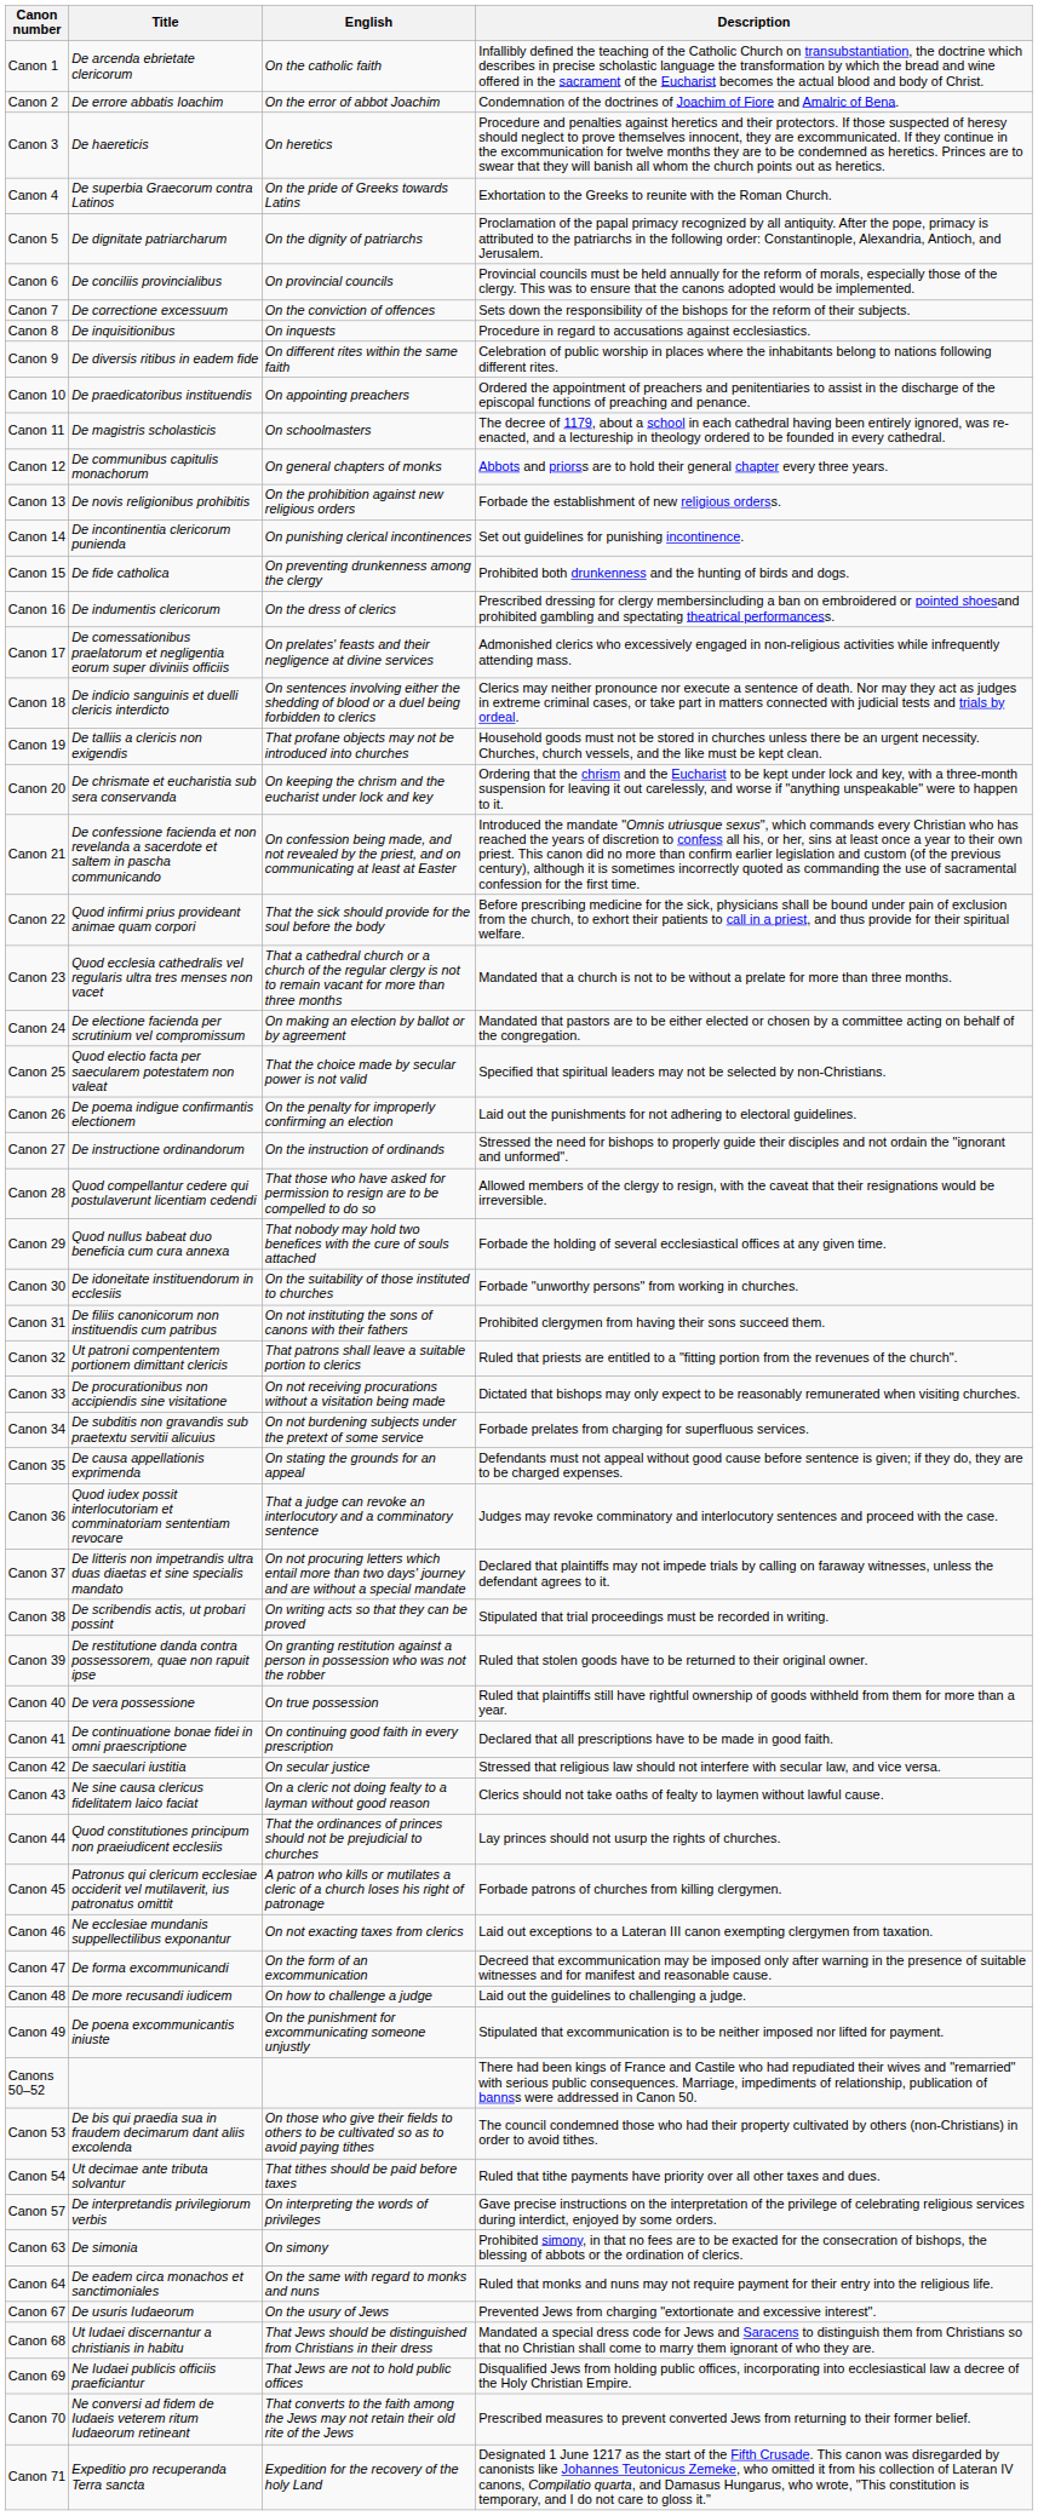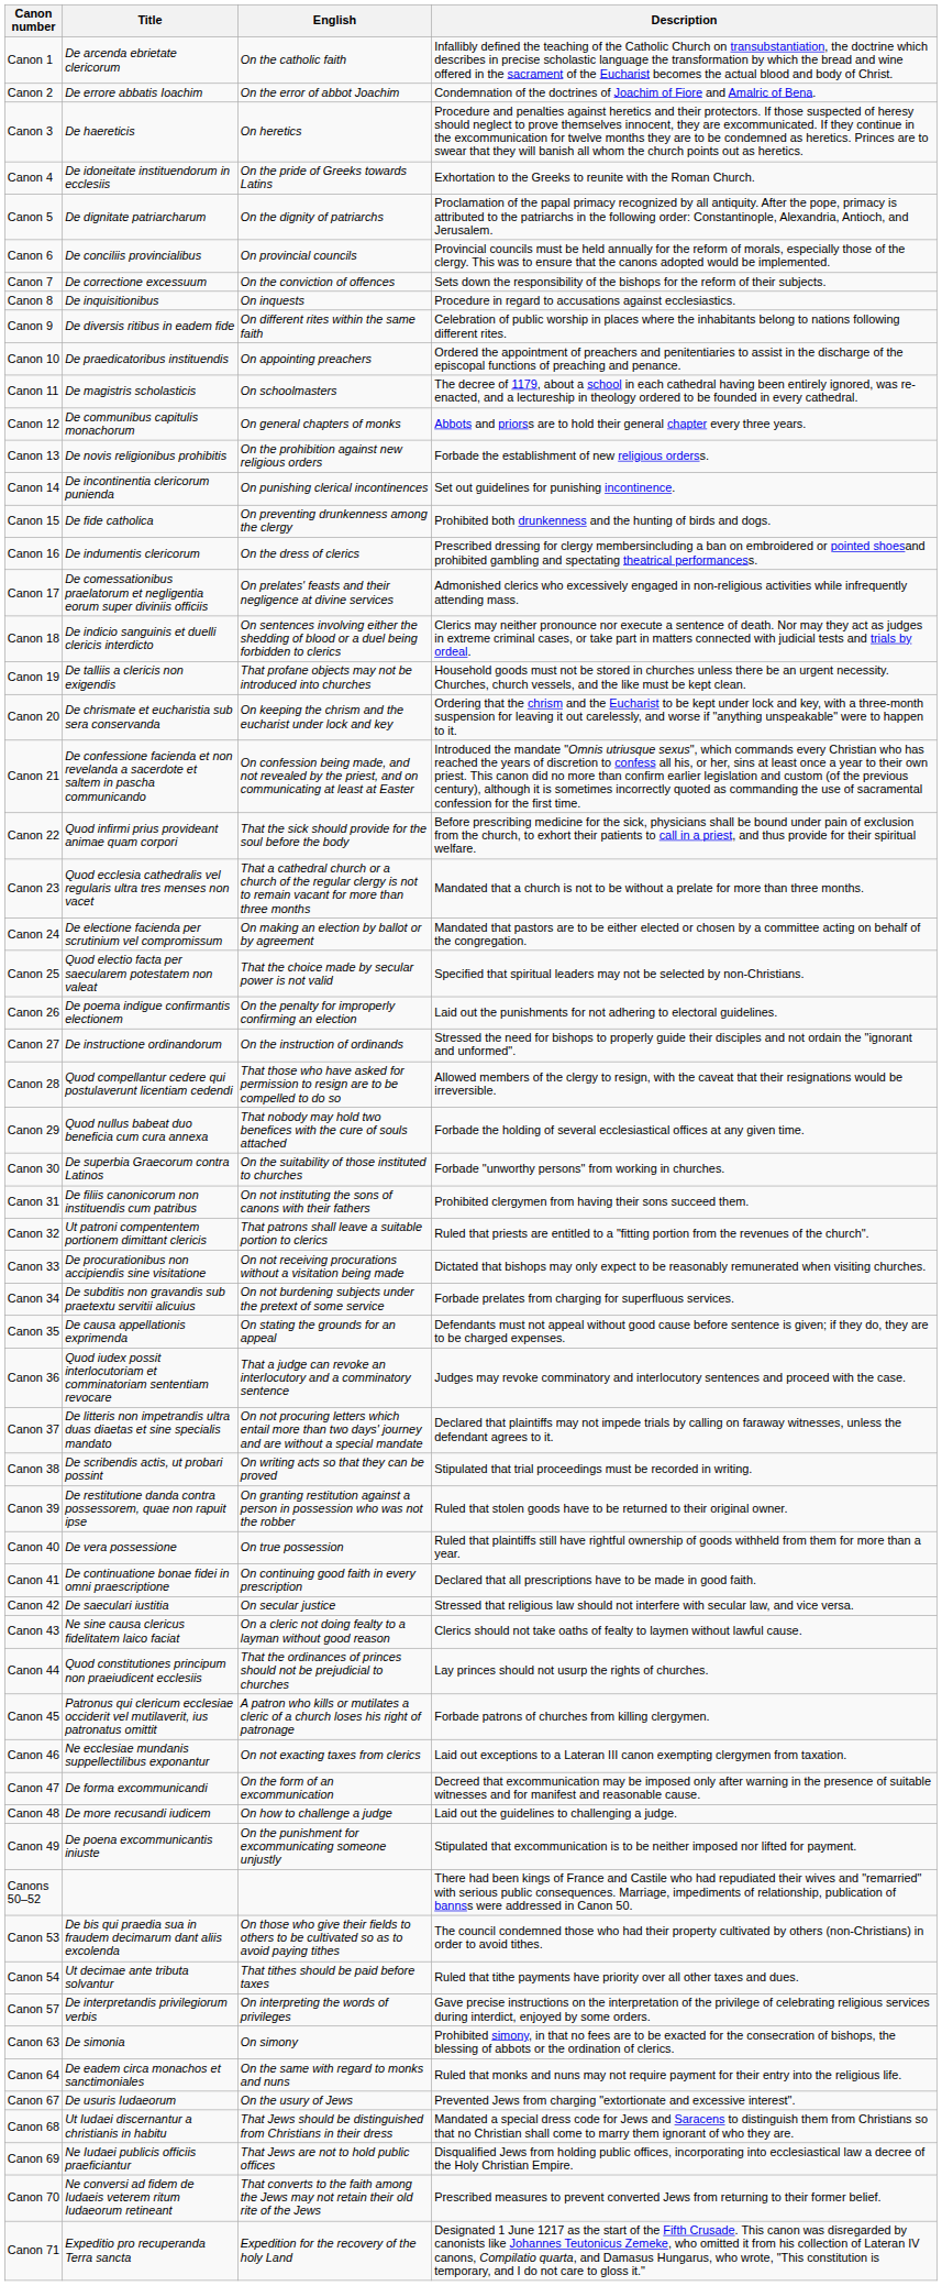Canon 4 | Title: De superbia Graecorum contra Latinos -> De idoneitate instituendorum in ecclesiis
Canon 30 | Title: De idoneitate instituendorum in ecclesiis -> De superbia Graecorum contra Latinos
